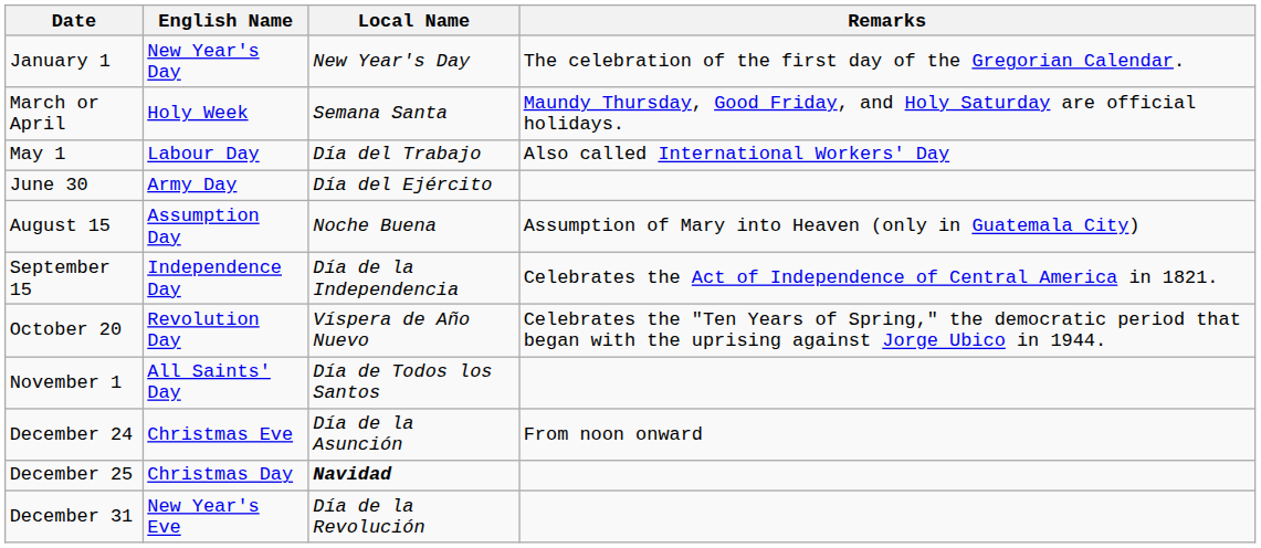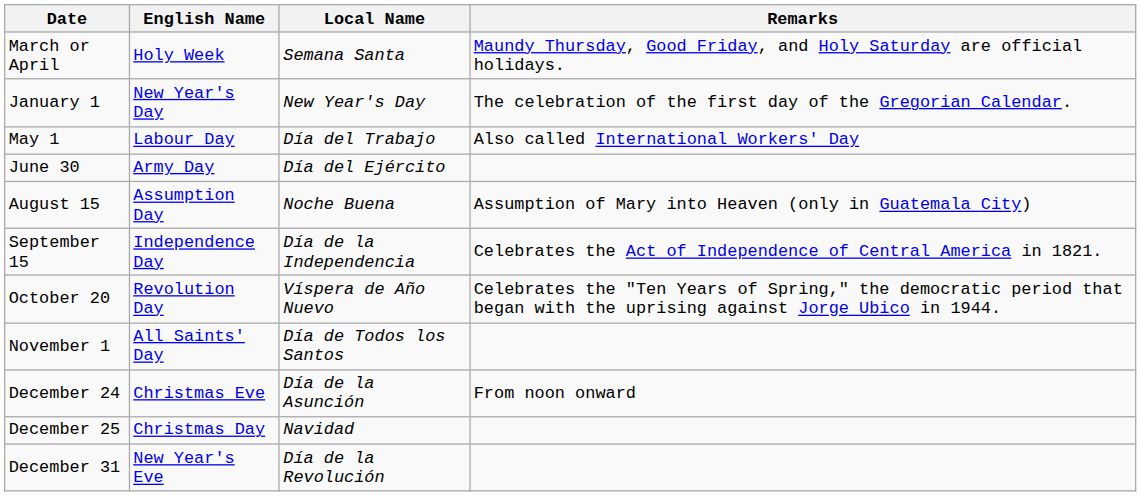rows swapped: January 1 <-> March or April
December 25 | Local Name: bold -> normal
